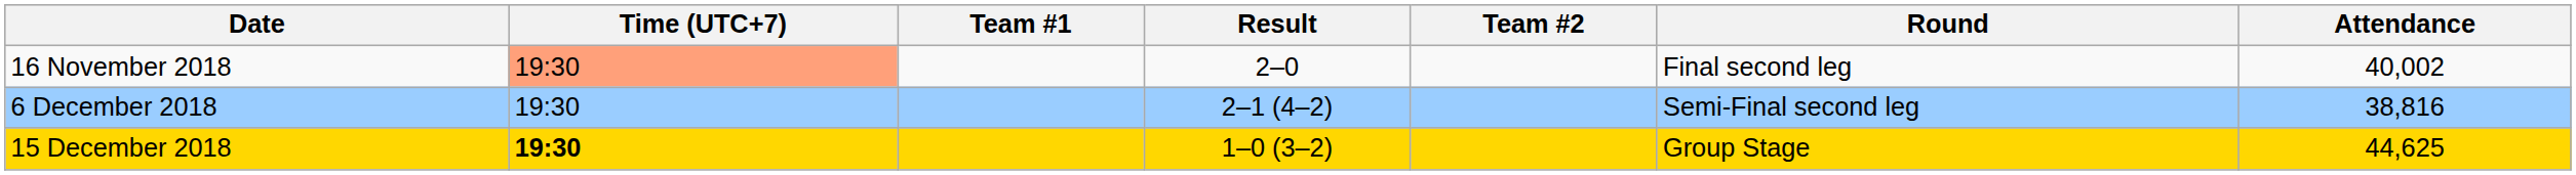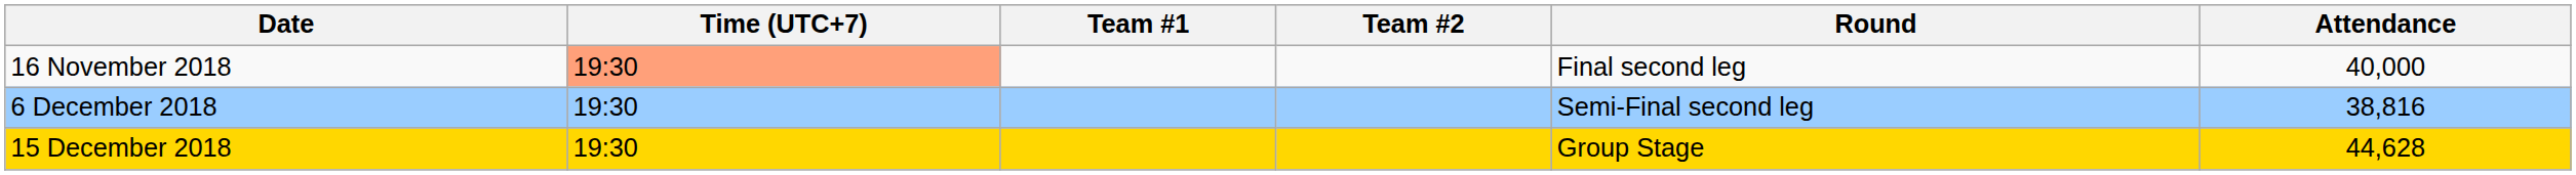- column: Result | 2–0 | 2–1 (4–2) | 1–0 (3–2)
16 November 2018 | Attendance: 40,002 -> 40,000
15 December 2018 | Time (UTC+7): bold -> normal
15 December 2018 | Attendance: 44,625 -> 44,628
